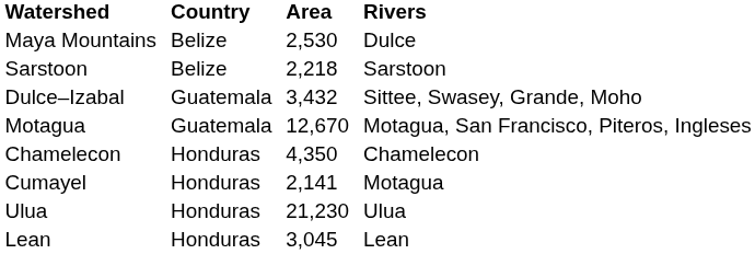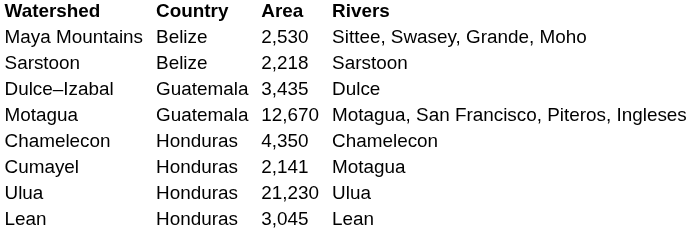Maya Mountains | Rivers: Dulce -> Sittee, Swasey, Grande, Moho
Dulce–Izabal | Area: 3,432 -> 3,435
Dulce–Izabal | Rivers: Sittee, Swasey, Grande, Moho -> Dulce
